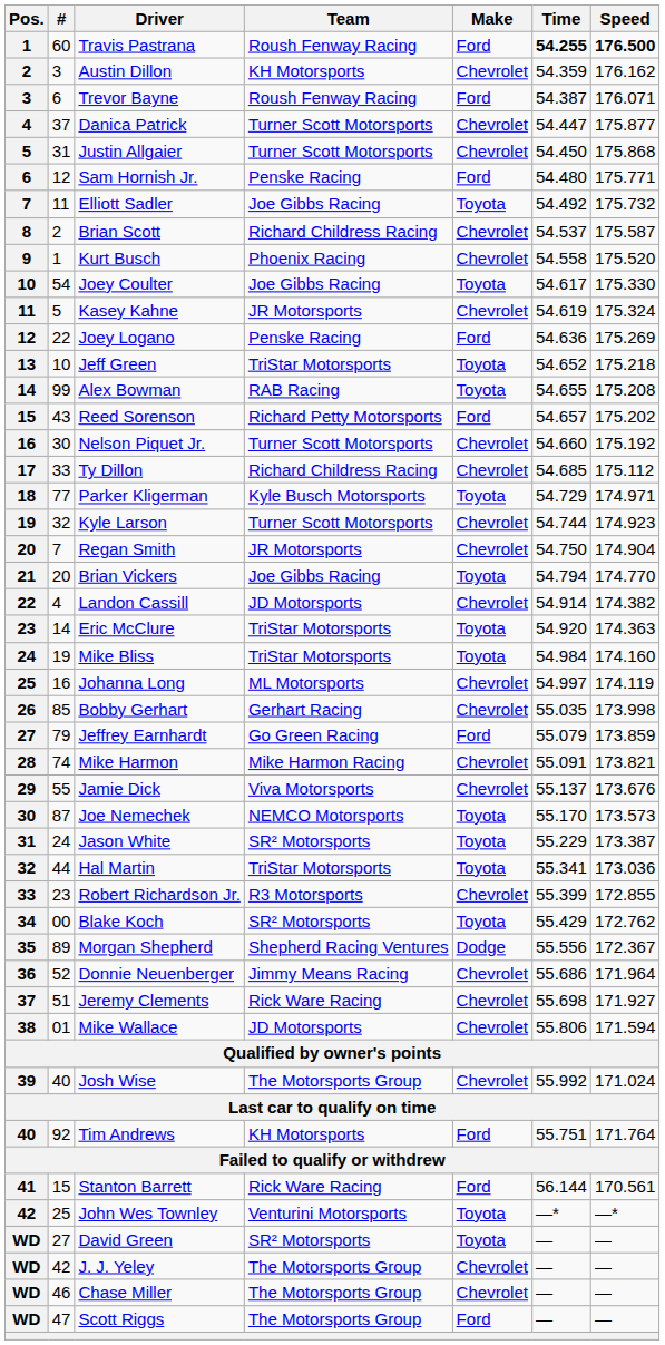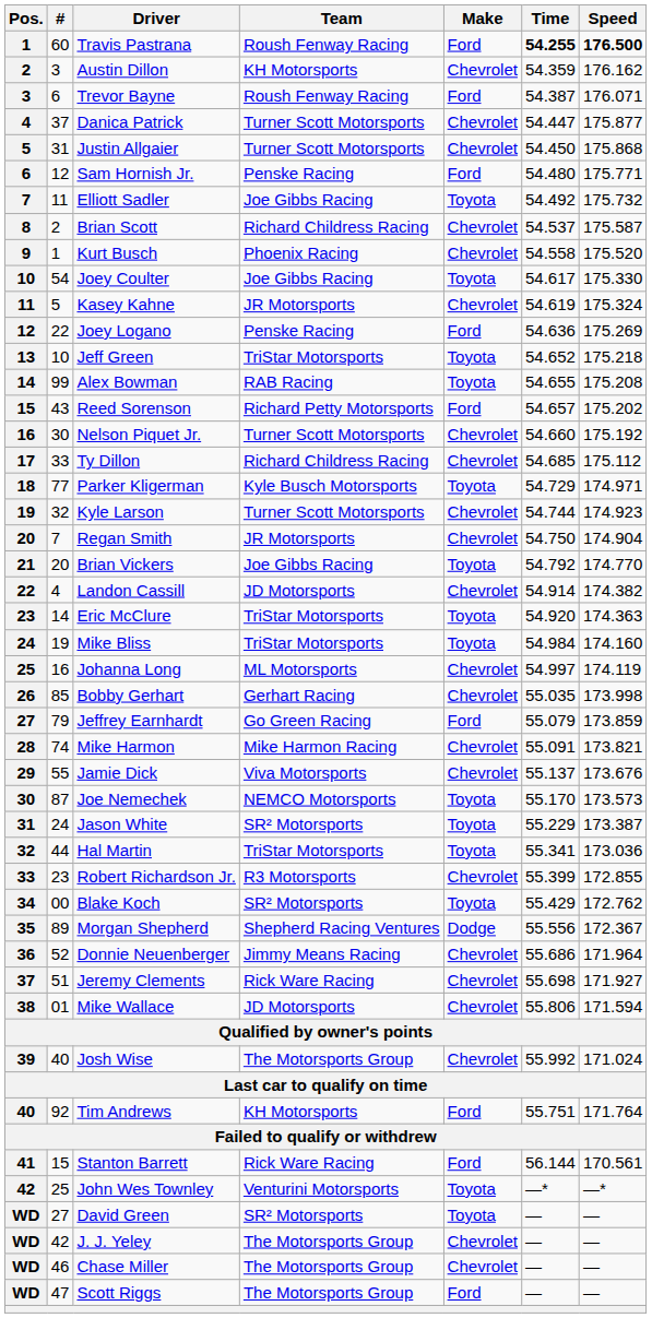Brian Vickers | Time: 54.794 -> 54.792
